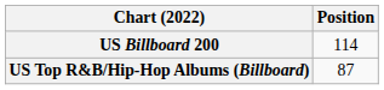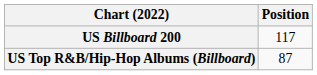US Billboard 200 | Position: 114 -> 117
